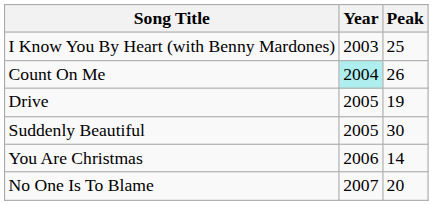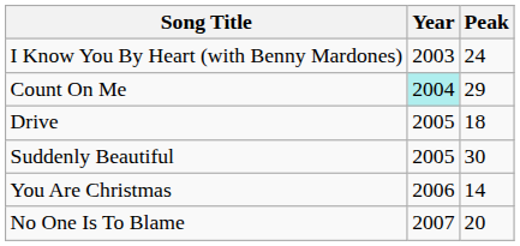I Know You By Heart (with Benny Mardones) | Peak: 25 -> 24
Count On Me | Peak: 26 -> 29
Drive | Peak: 19 -> 18
